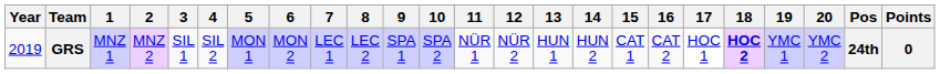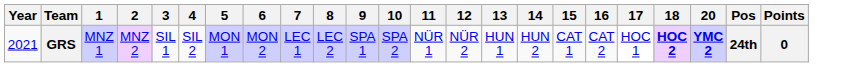- column: 19 | YMC 1
GRS | Year: 2019 -> 2021
GRS | 20: normal -> bold
